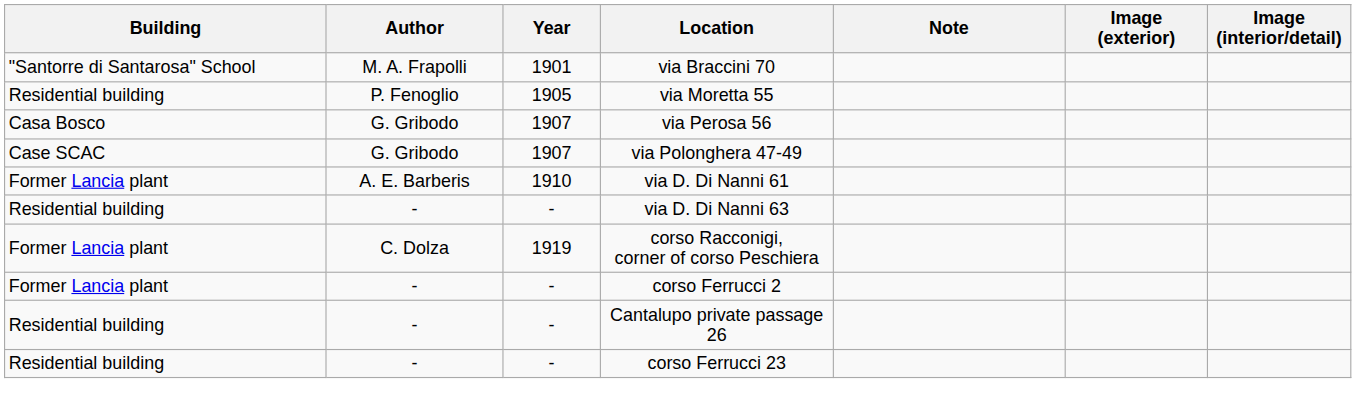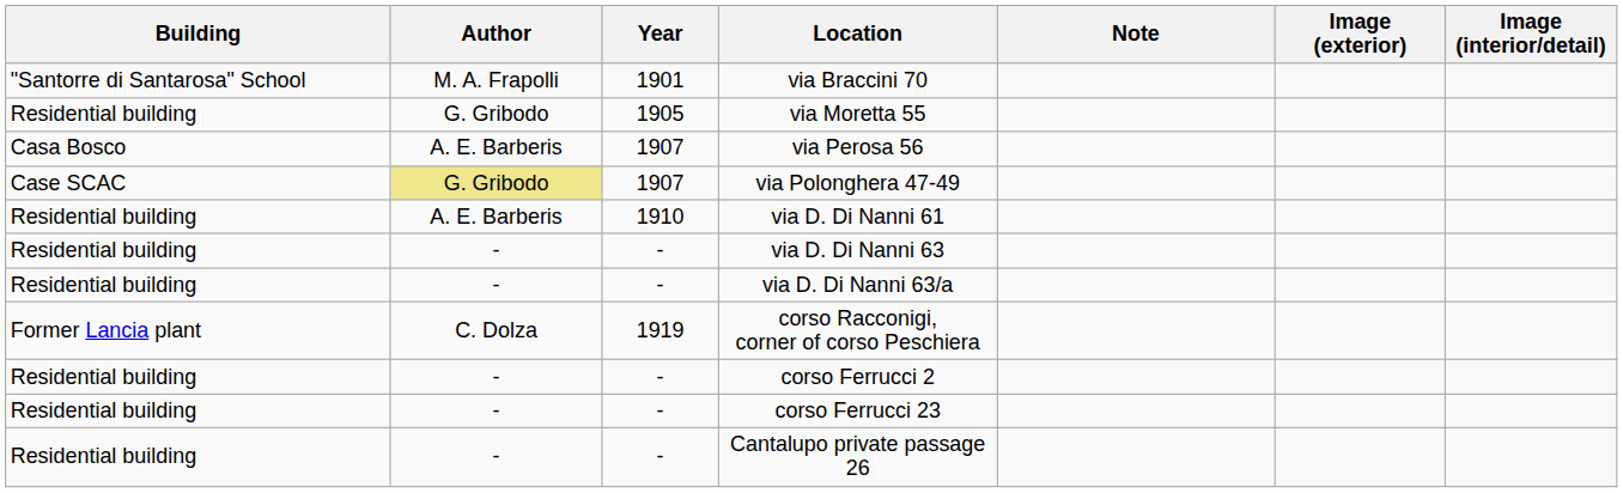via Moretta 55 | Author: P. Fenoglio -> G. Gribodo
via Perosa 56 | Author: G. Gribodo -> A. E. Barberis
via Polonghera 47-49 | Author: no background -> khaki background
via D. Di Nanni 61 | Building: Former Lancia plant -> Residential building
+ row: Residential building | - | - | via D. Di Nanni 63/a
corso Ferrucci 2 | Building: Former Lancia plant -> Residential building
rows swapped: corso Ferrucci 23 <-> Cantalupo private passage 26
